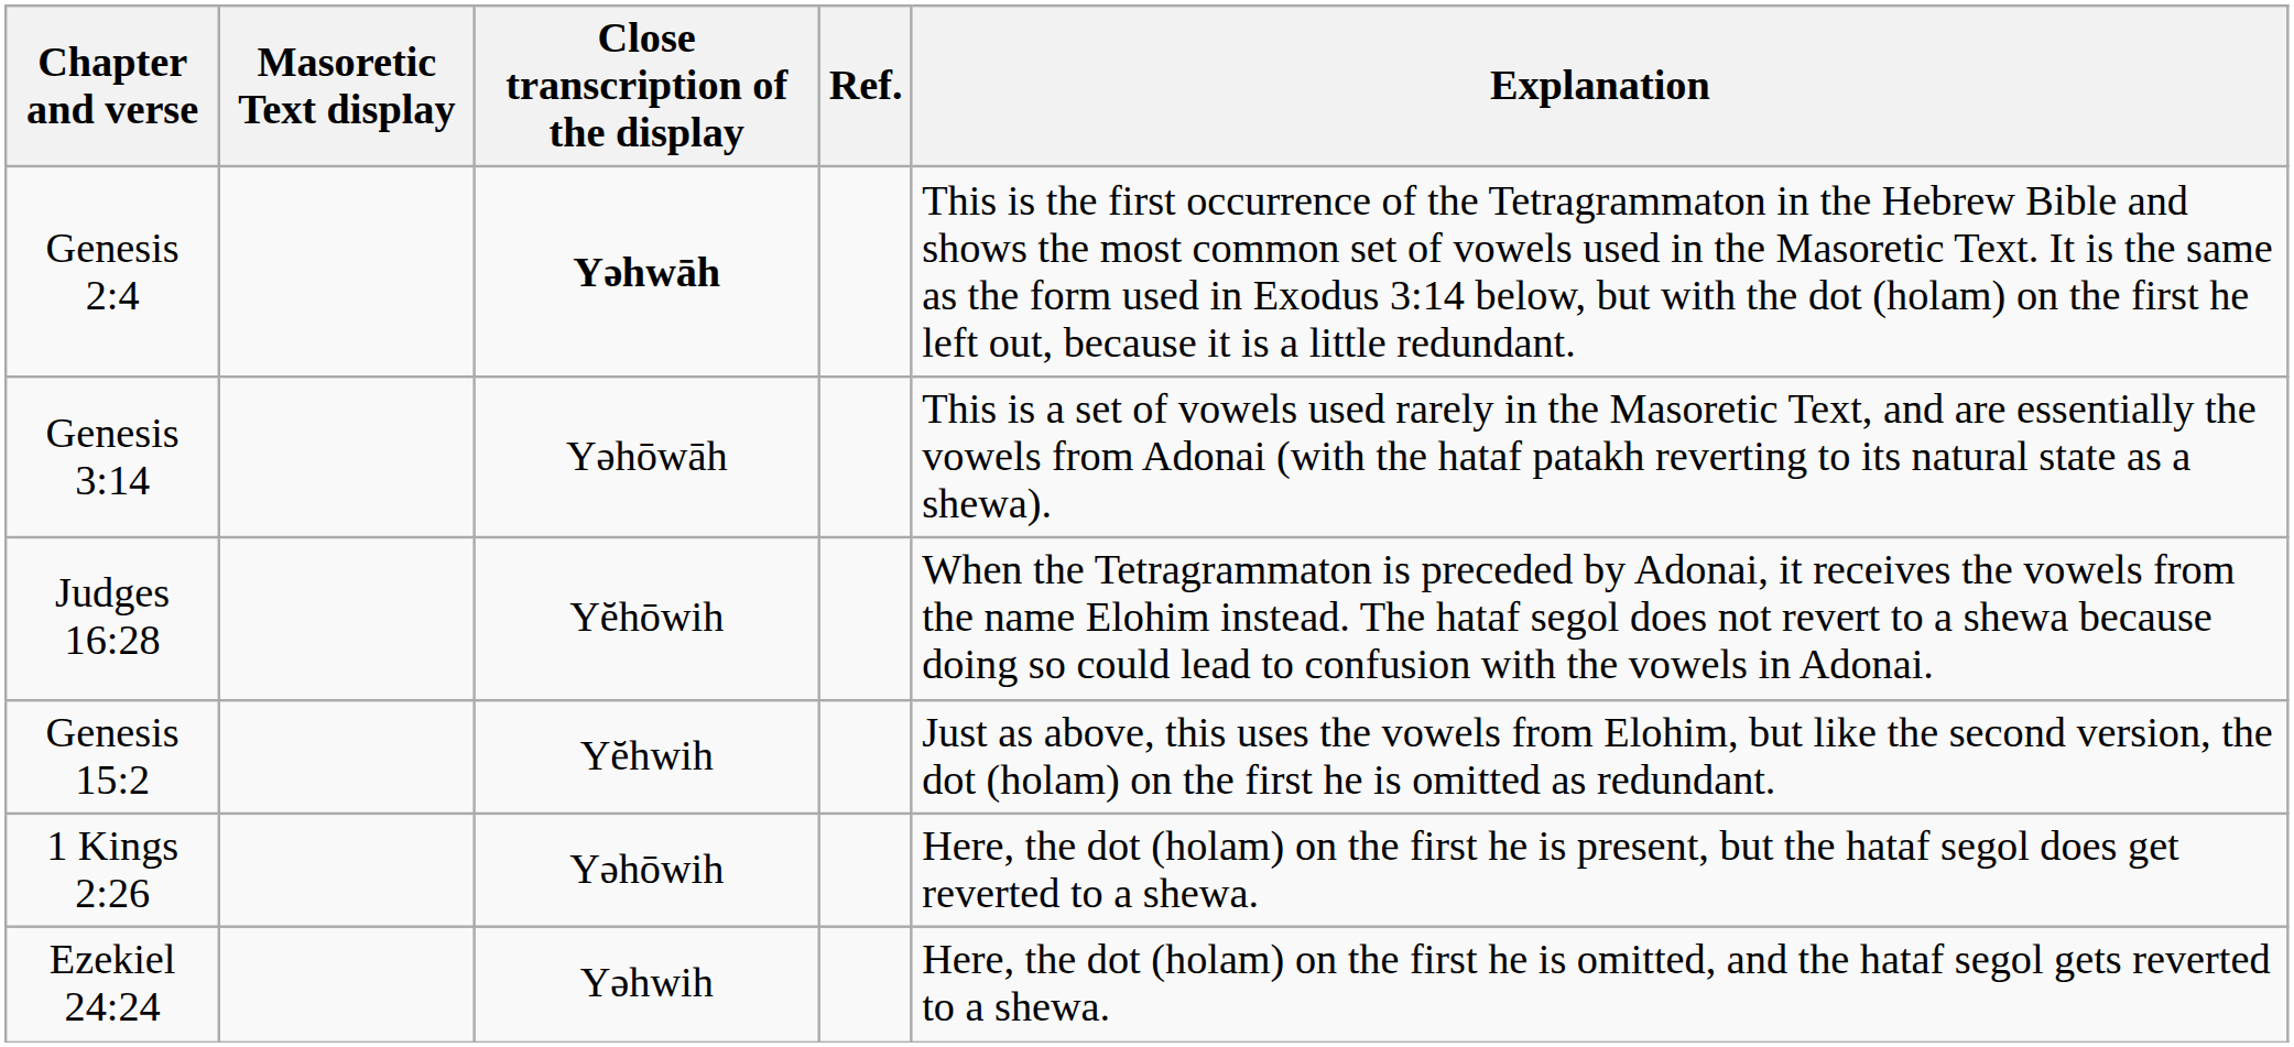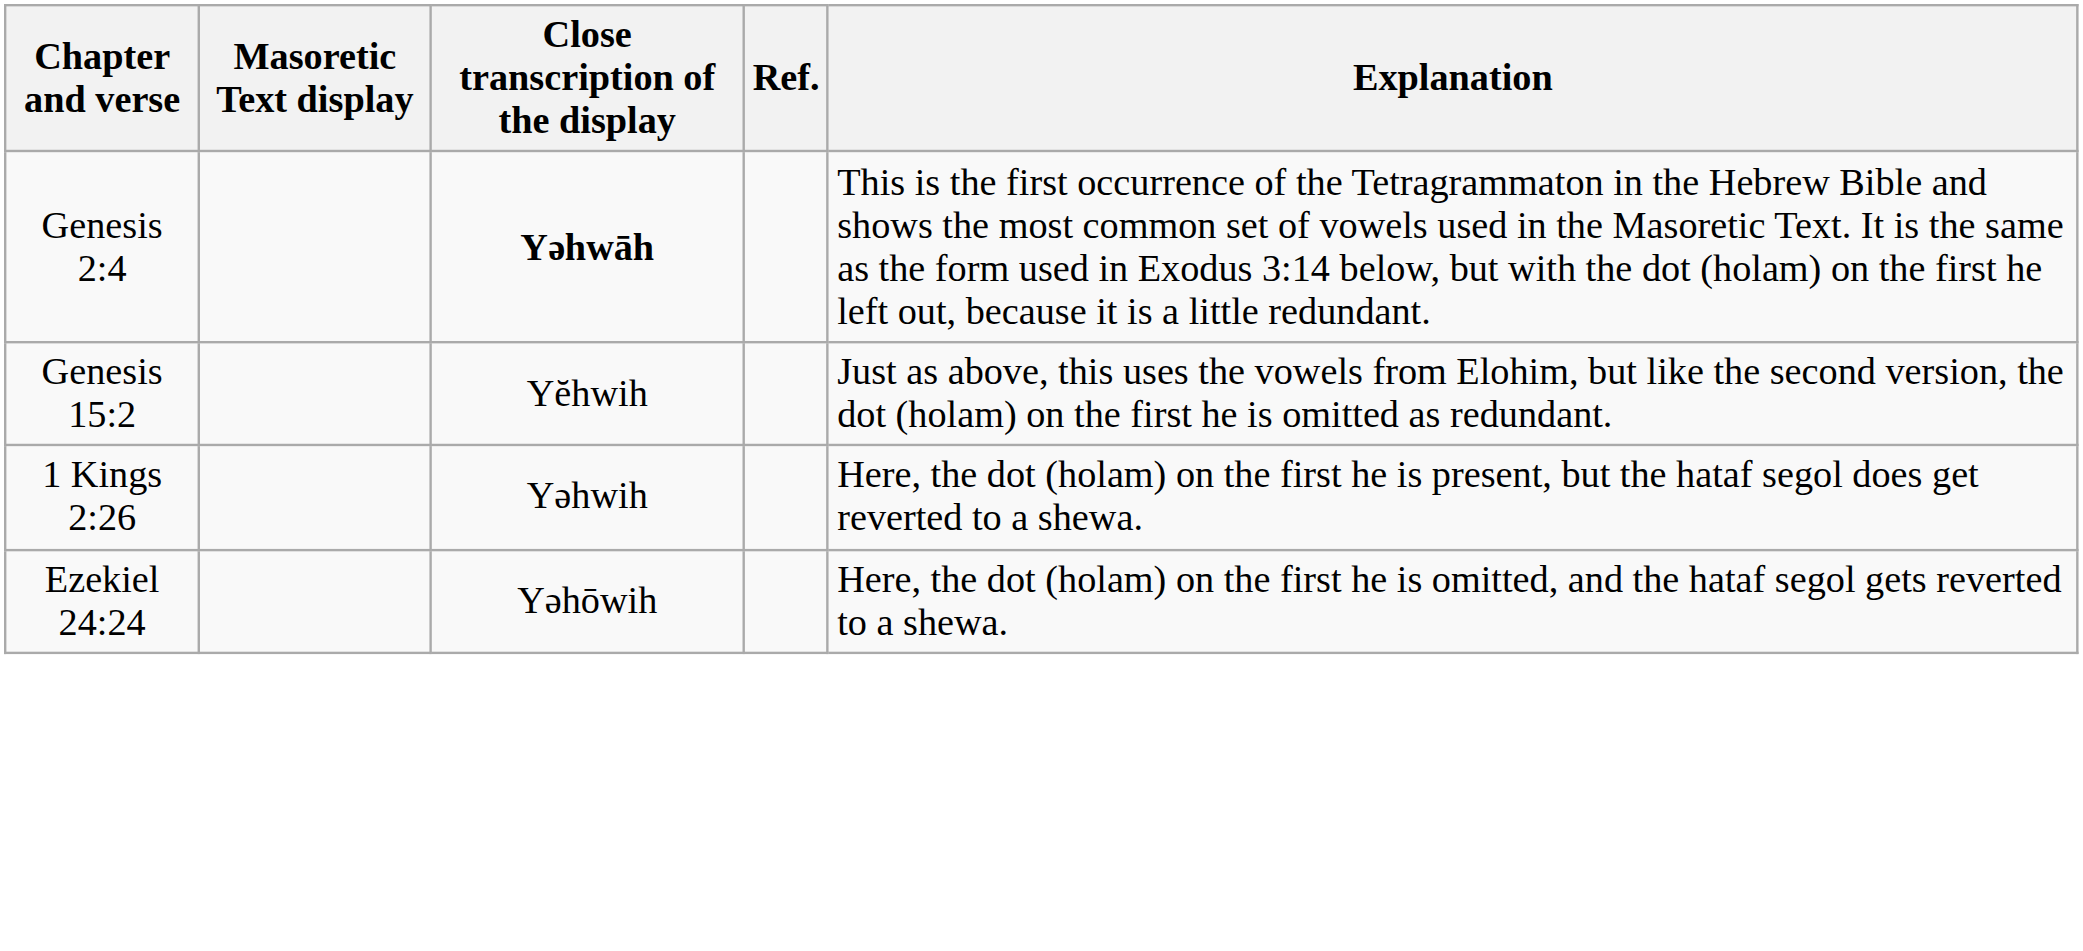- row: Genesis 3:14 | Yǝhōwāh | This is a set of vowels used rarely in the Masoretic Text, and are essentially the vowels from Adonai (with the hataf patakh reverting to its natural state as a shewa).
- row: Judges 16:28 | Yĕhōwih | When the Tetragrammaton is preceded by Adonai, it receives the vowels from the name Elohim instead. The hataf segol does not revert to a shewa because doing so could lead to confusion with the vowels in Adonai.
1 Kings 2:26 | Close transcription of the display: Yǝhōwih -> Yǝhwih
Ezekiel 24:24 | Close transcription of the display: Yǝhwih -> Yǝhōwih
